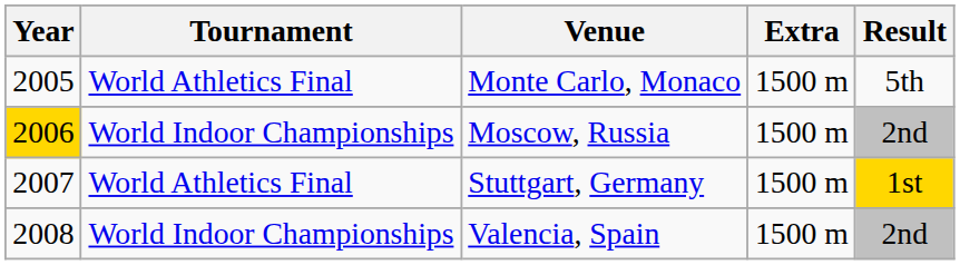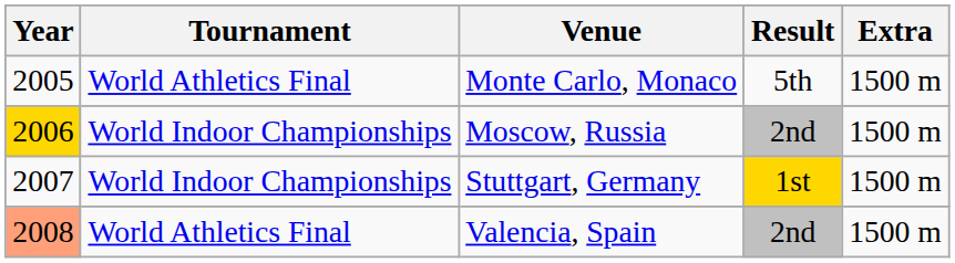columns swapped: Result <-> Extra
Stuttgart, Germany | Tournament: World Athletics Final -> World Indoor Championships
Valencia, Spain | Year: no background -> lightsalmon background
Valencia, Spain | Tournament: World Indoor Championships -> World Athletics Final
